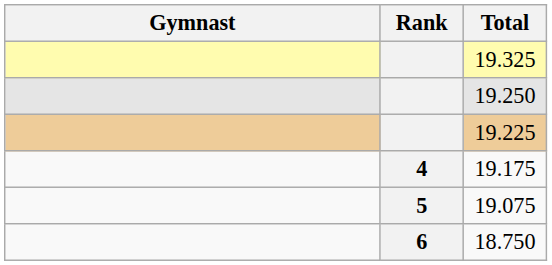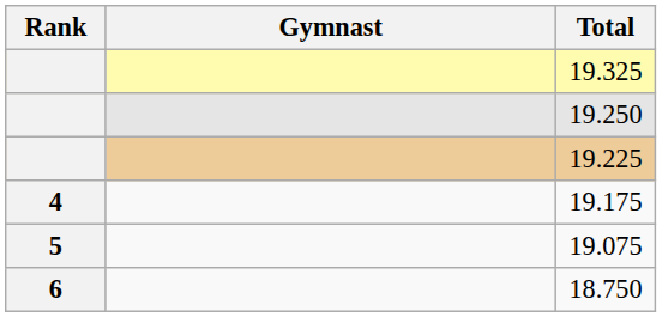columns swapped: Rank <-> Gymnast
